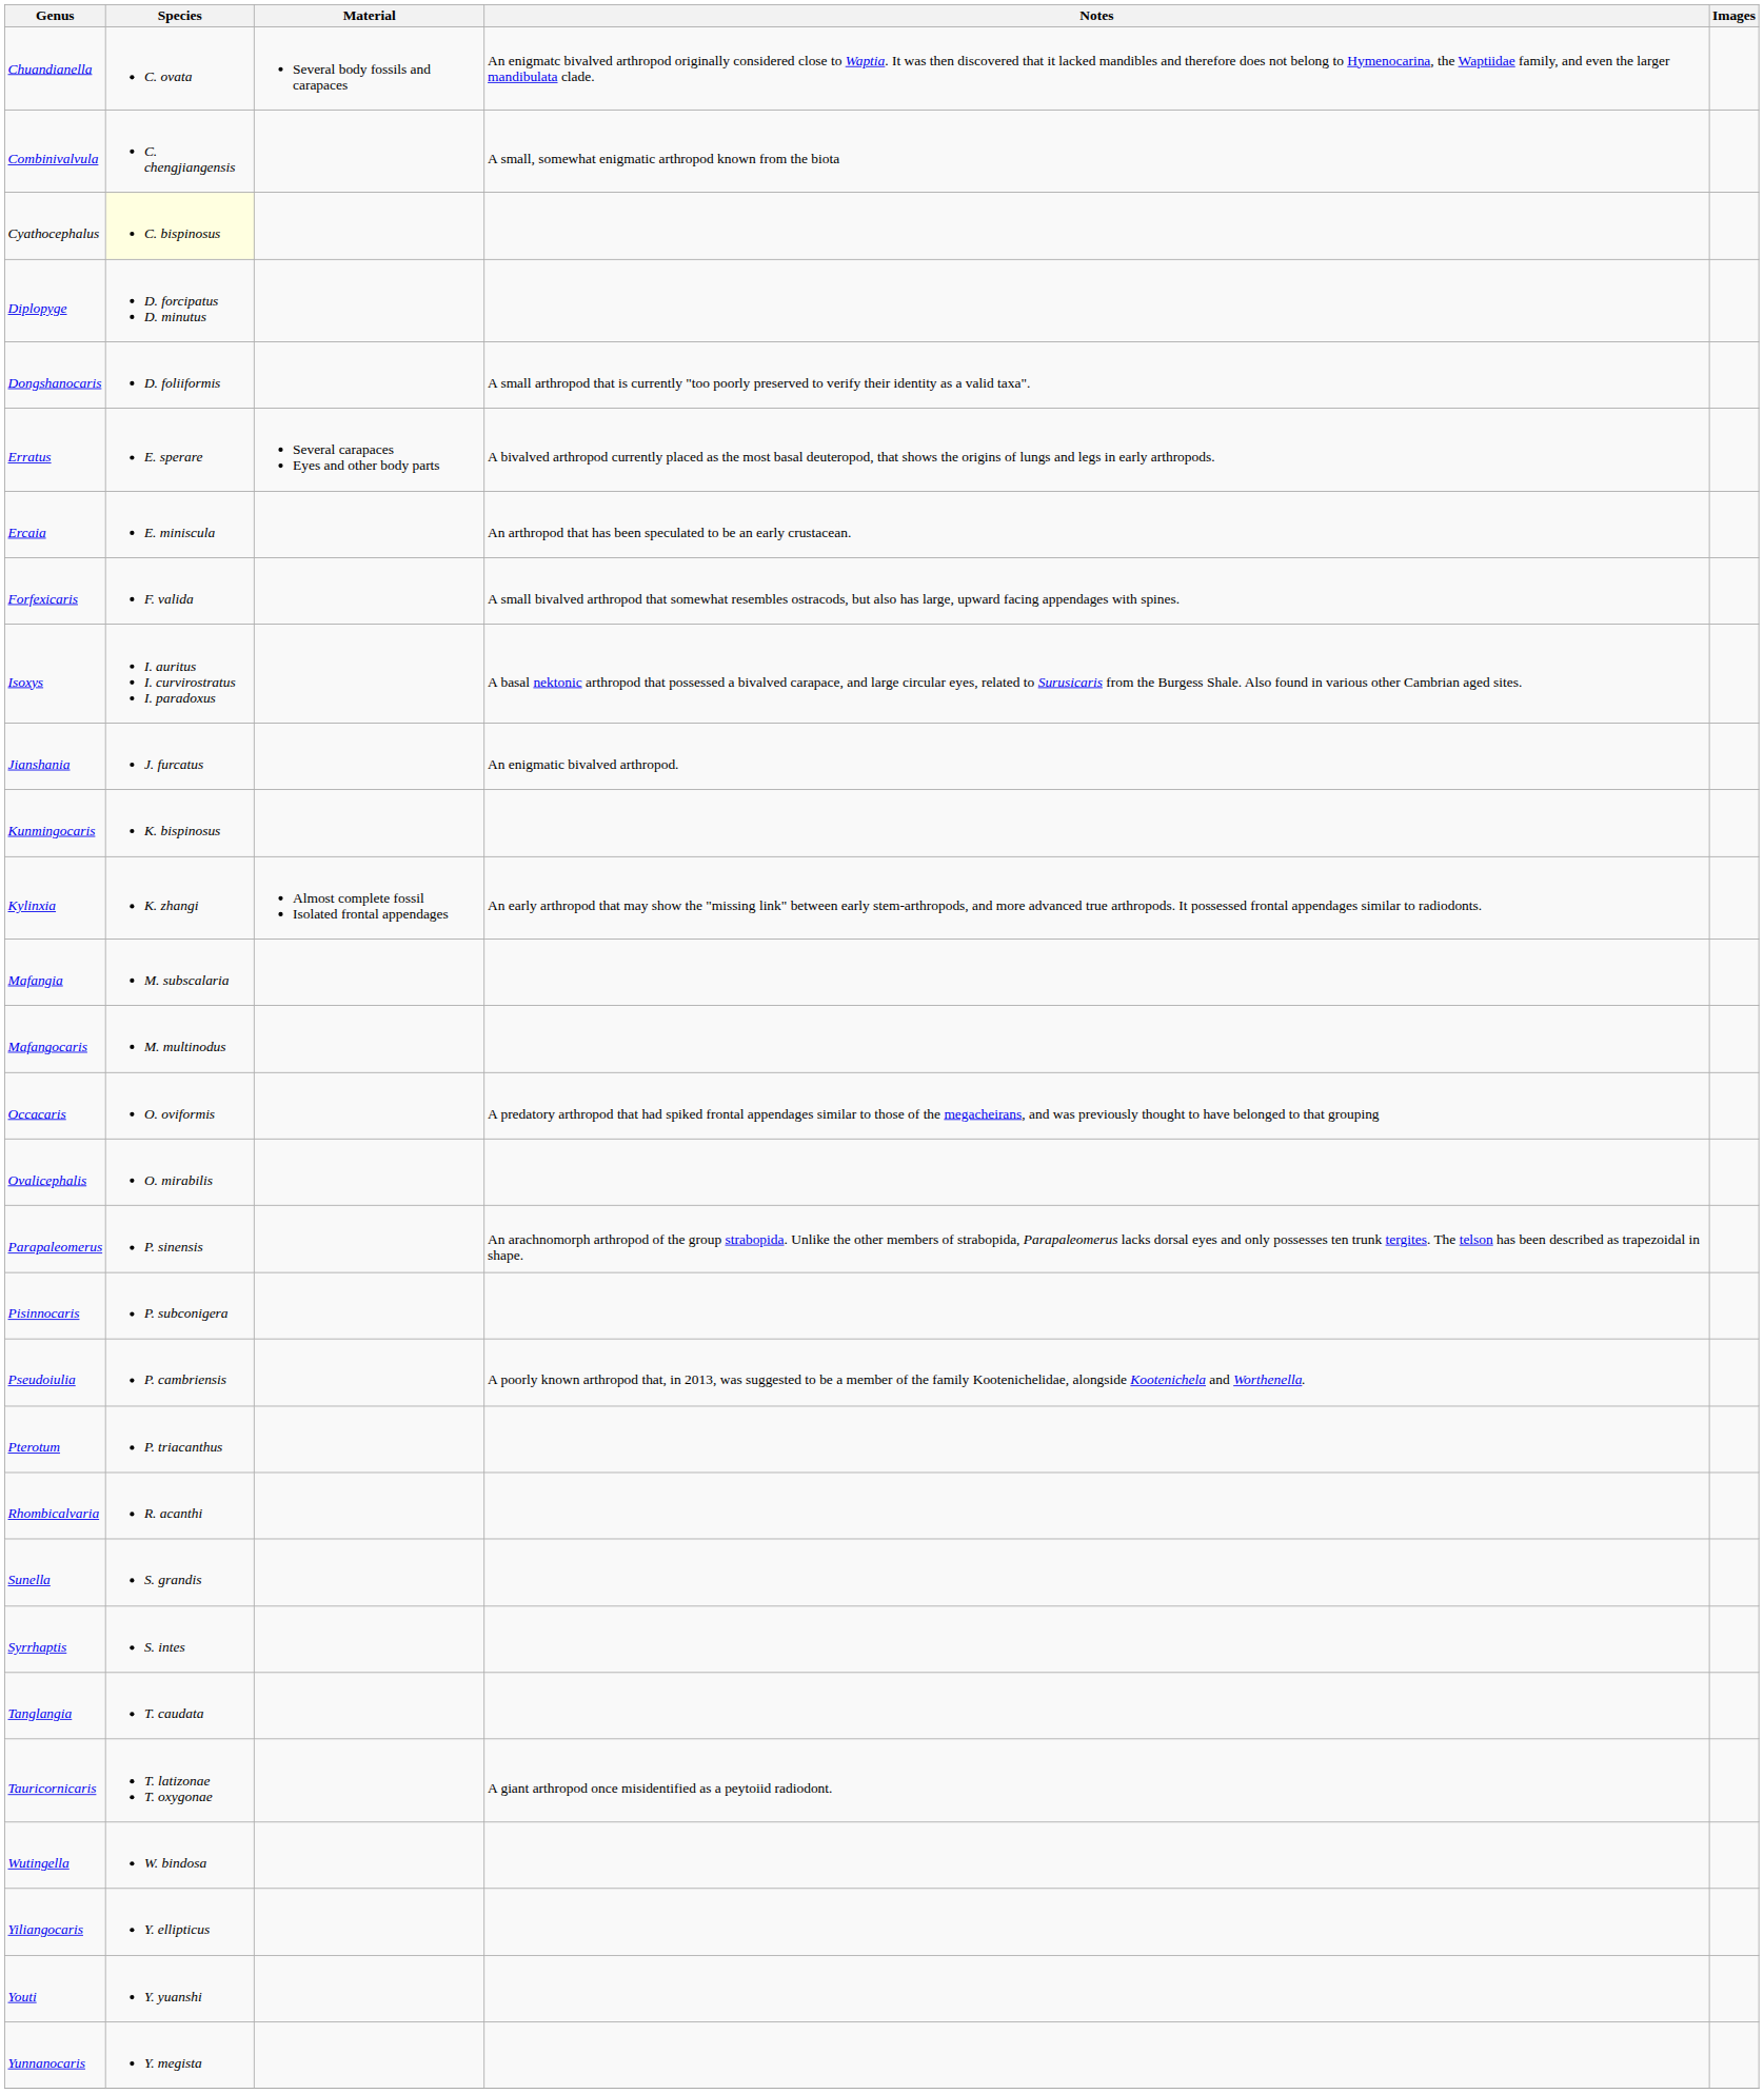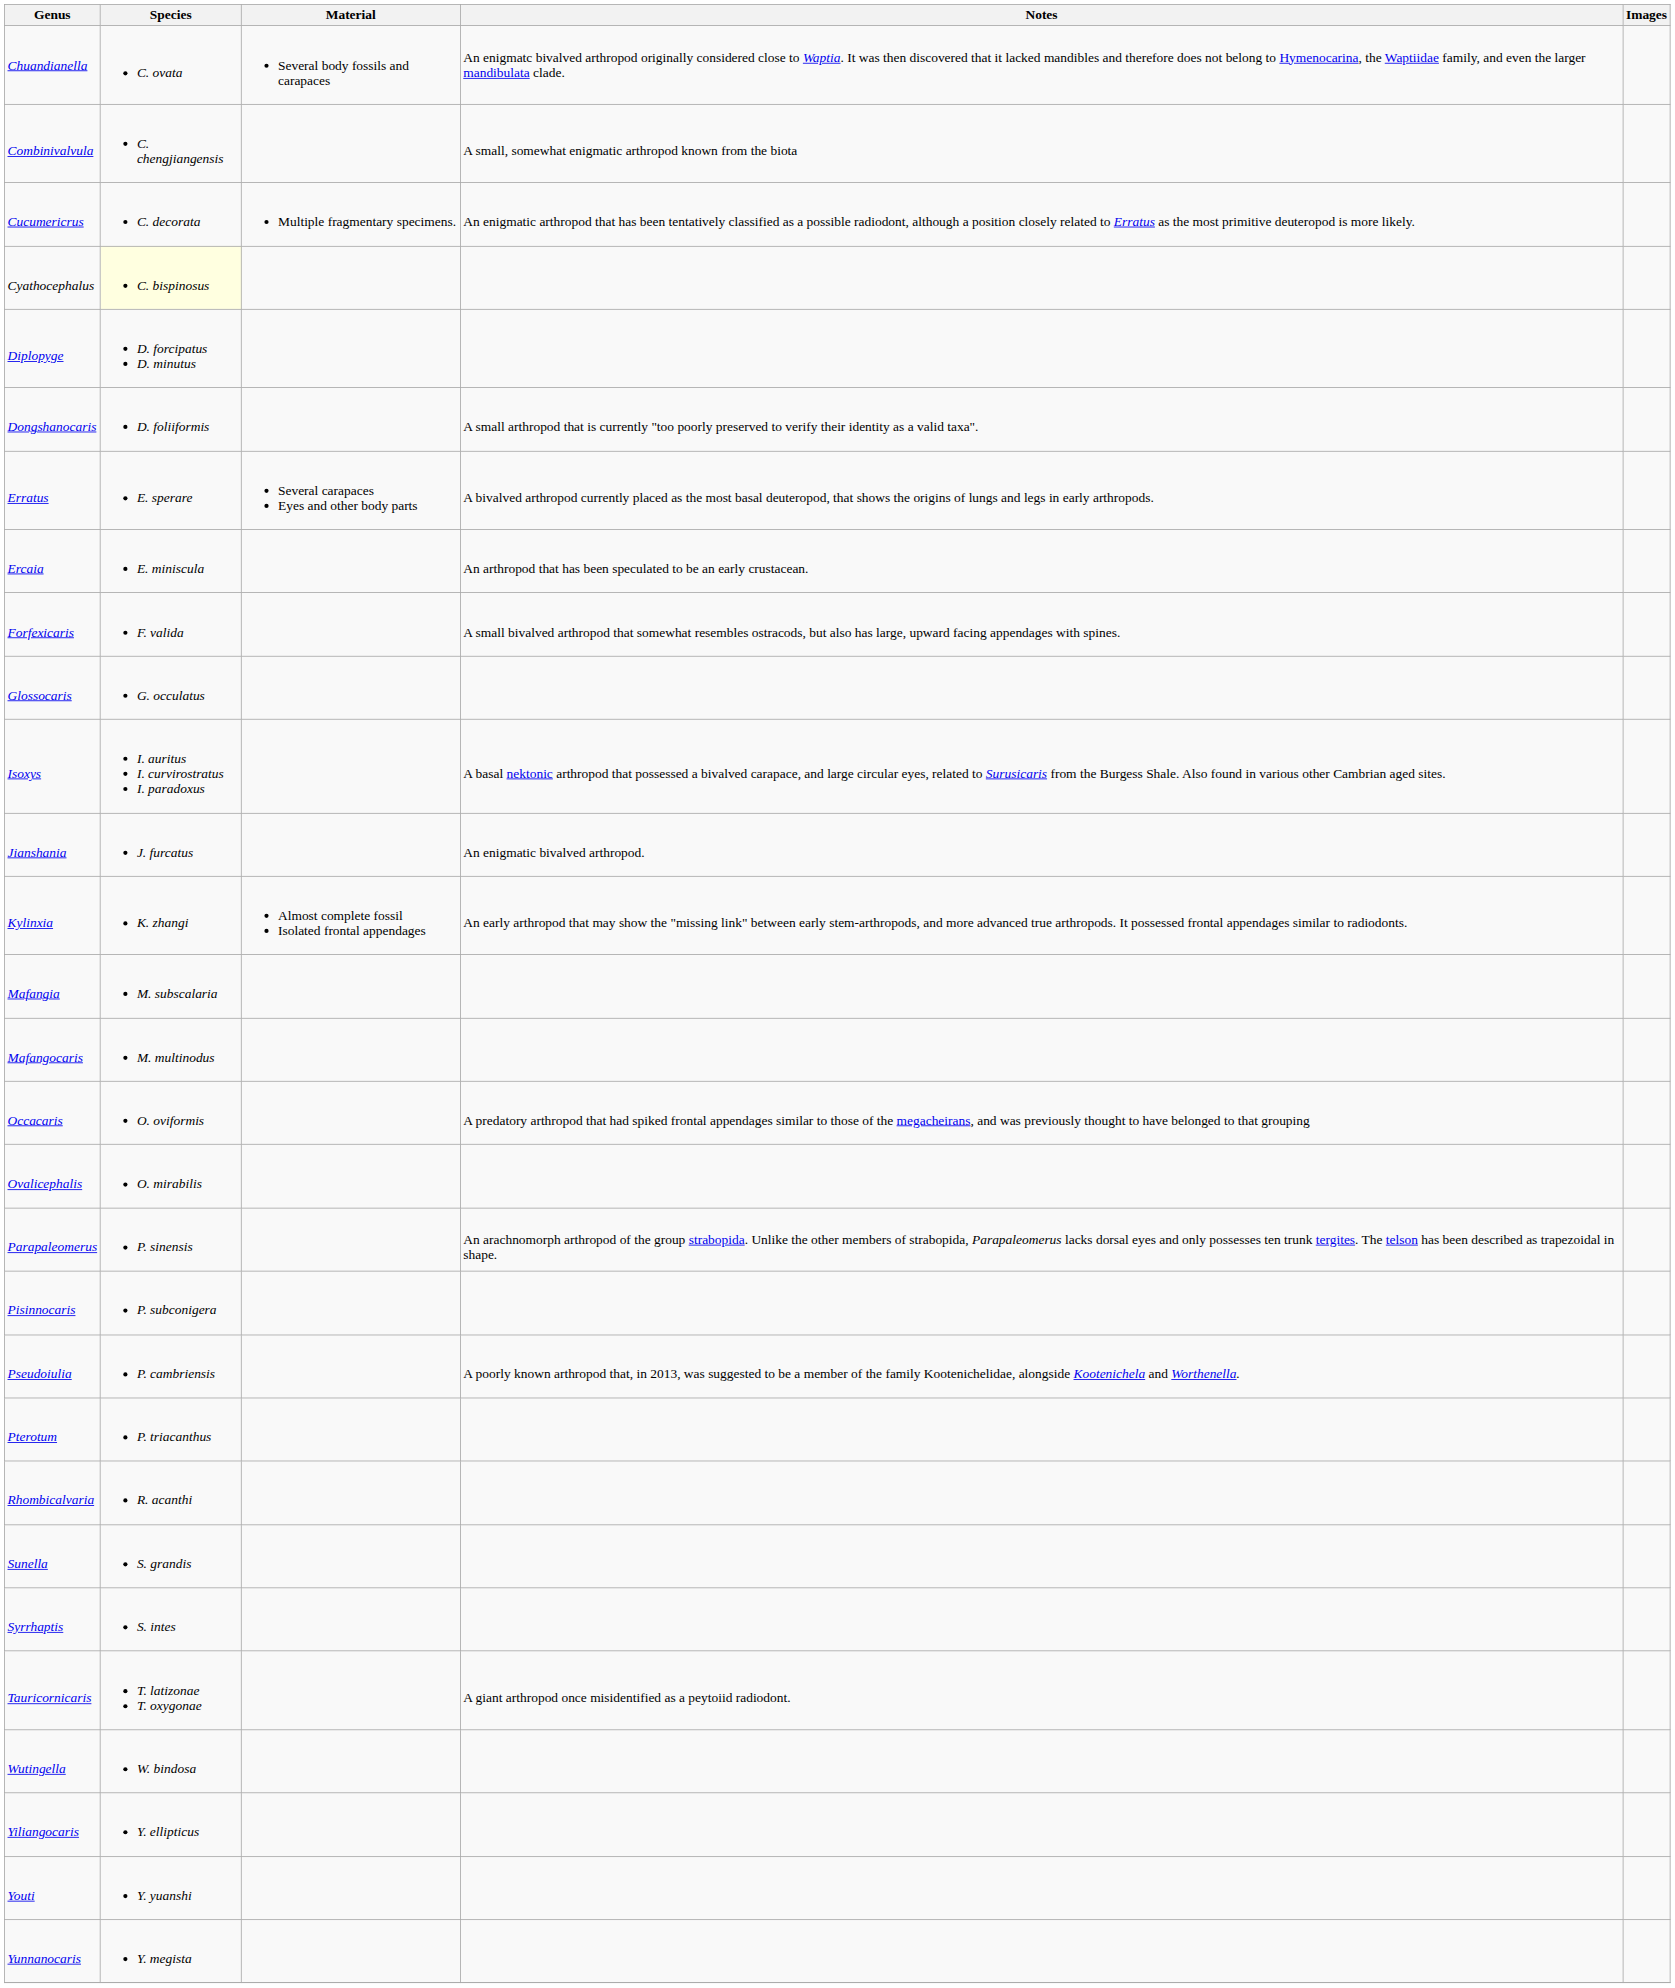+ row: Cucumericrus | C. decorata | Multiple fragmentary specimens. | An enigmatic arthropod that has been tentatively classified as a possible radiodont, although a position closely related to Erratus as the most primitive deuteropod is more likely.
+ row: Glossocaris | G. occulatus
- row: Kunmingocaris | K. bispinosus
- row: Tanglangia | T. caudata
